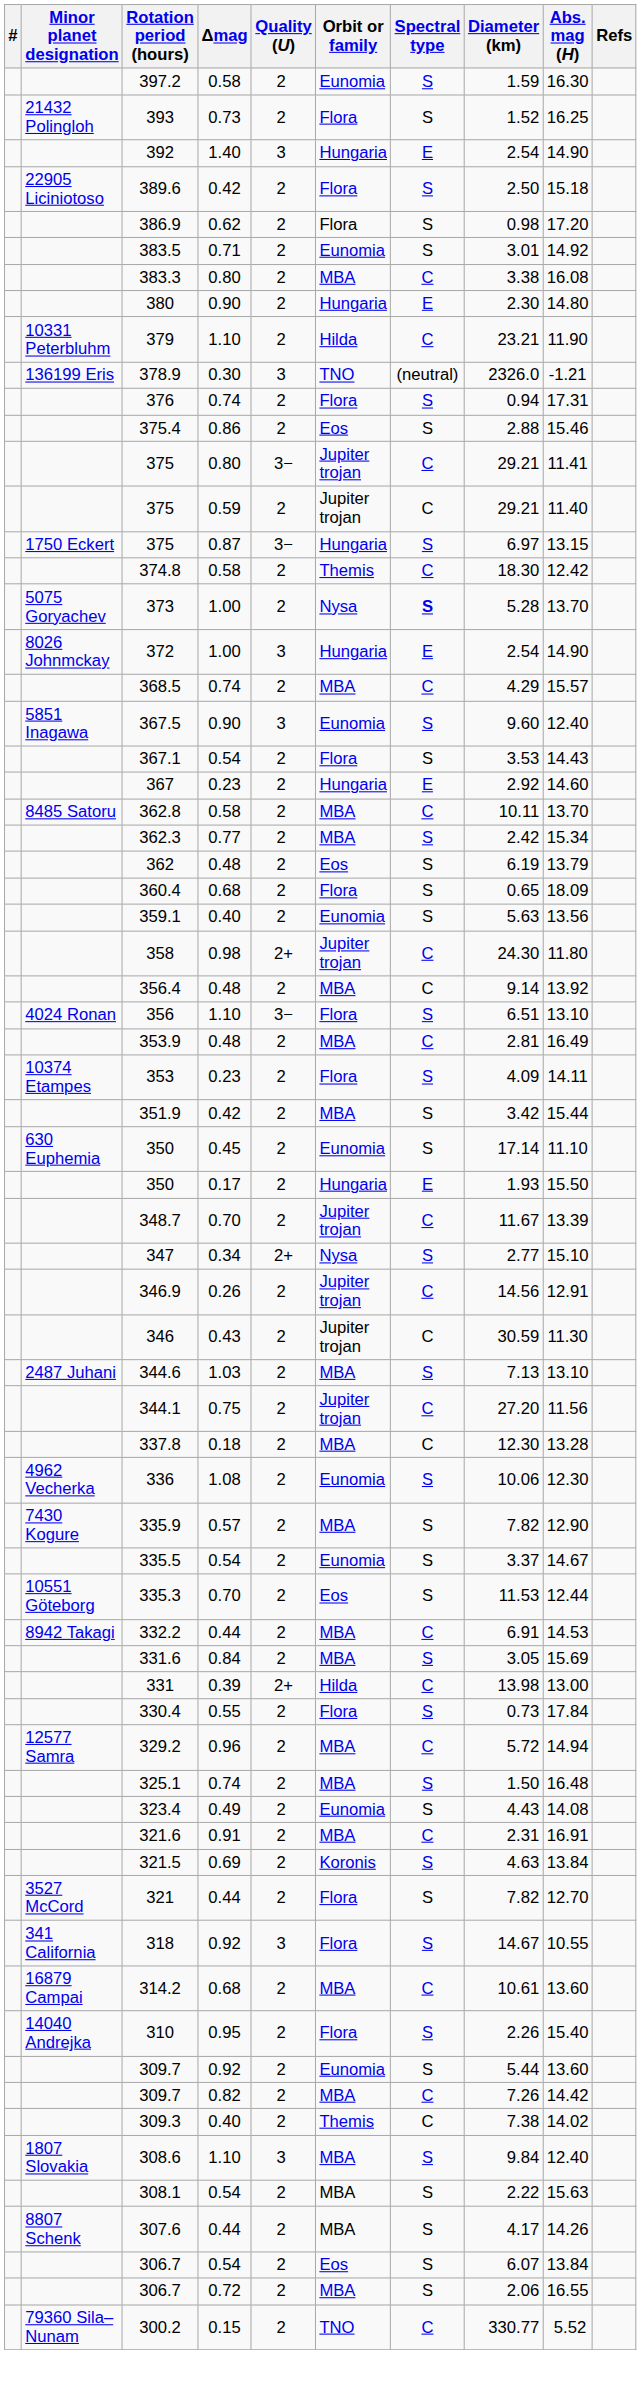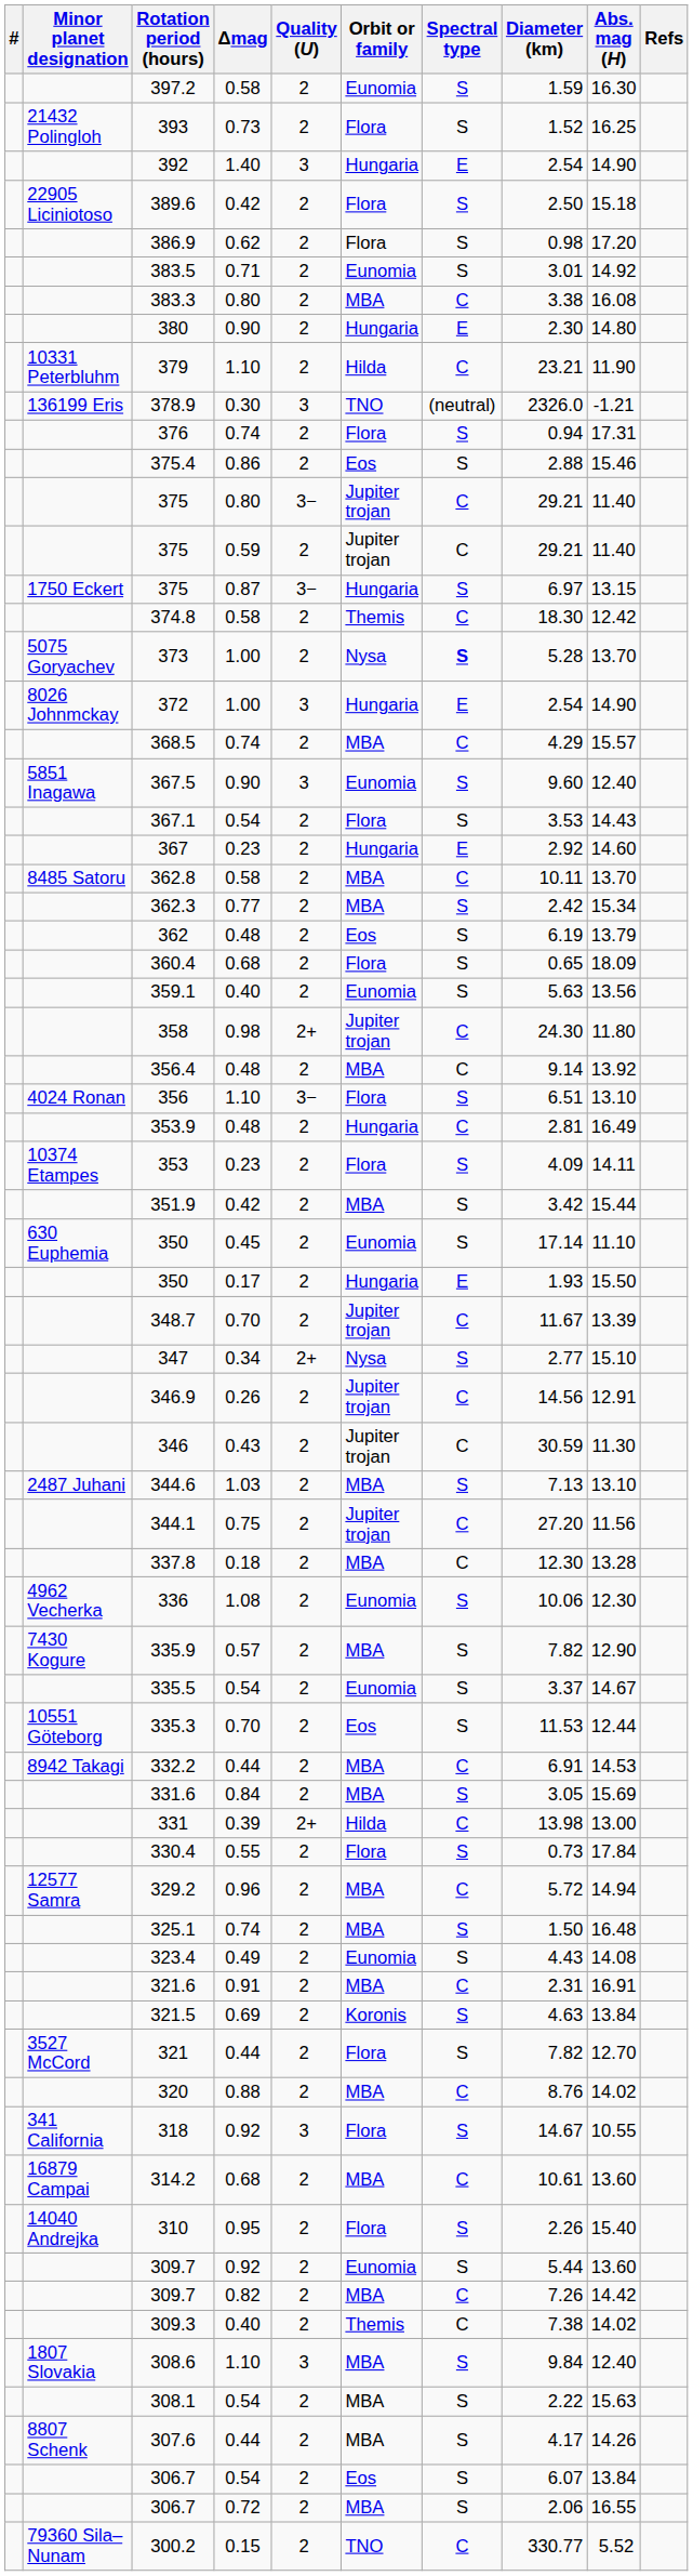375 / 0.80 | Abs. mag (H): 11.41 -> 11.40
353.9 | Orbit or family: MBA -> Hungaria
+ row: 320 | 0.88 | 2 | MBA | C | 8.76 | 14.02
